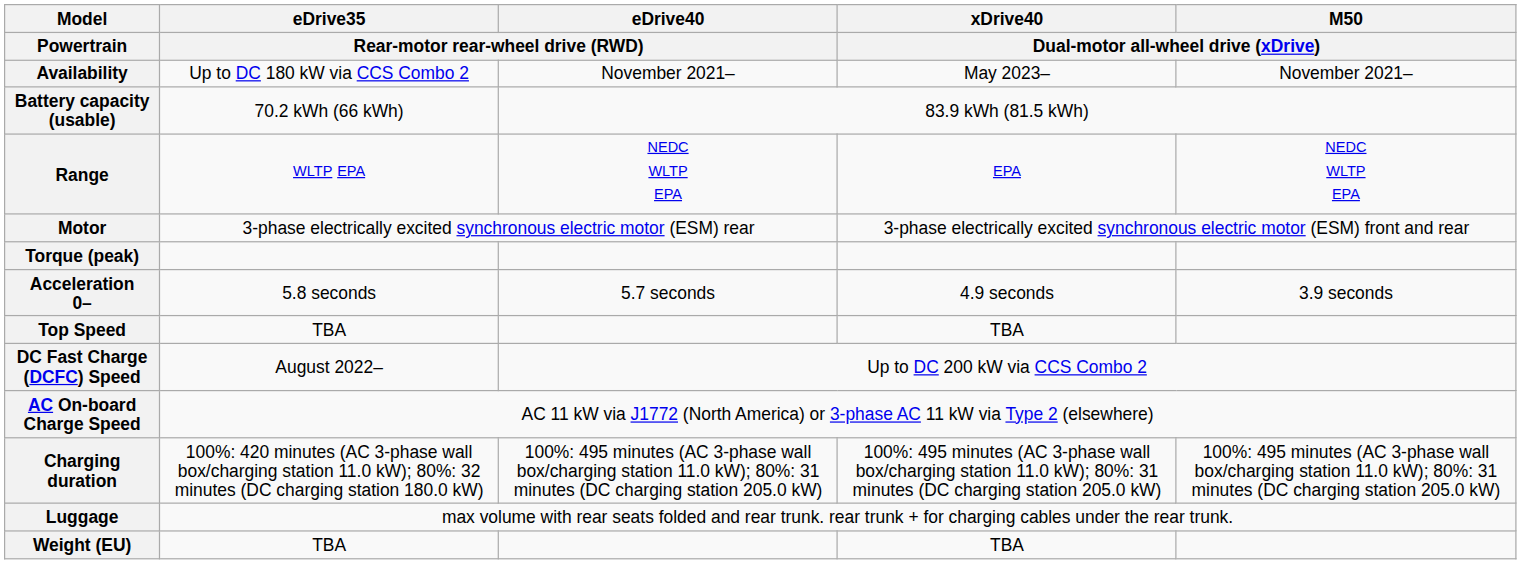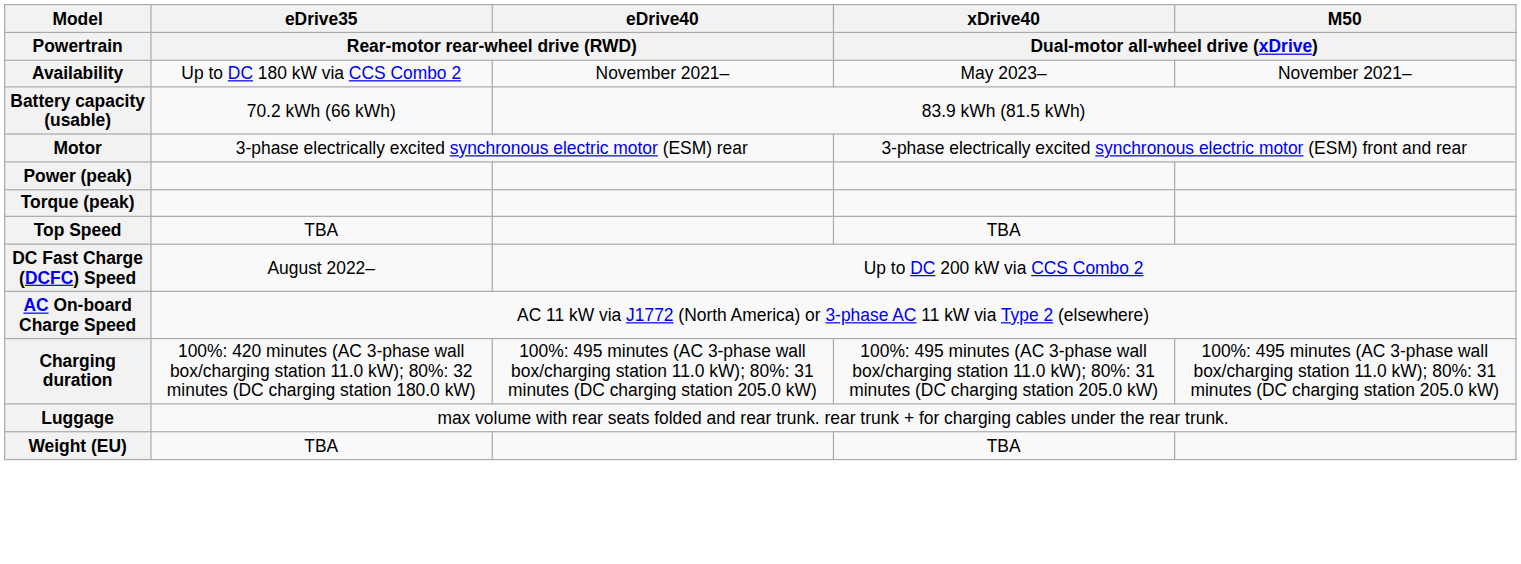- row: Range | WLTP EPA | NEDC WLTP EPA | EPA | NEDC WLTP EPA
+ row: Power (peak)
- row: Acceleration 0– | 5.8 seconds | 5.7 seconds | 4.9 seconds | 3.9 seconds
